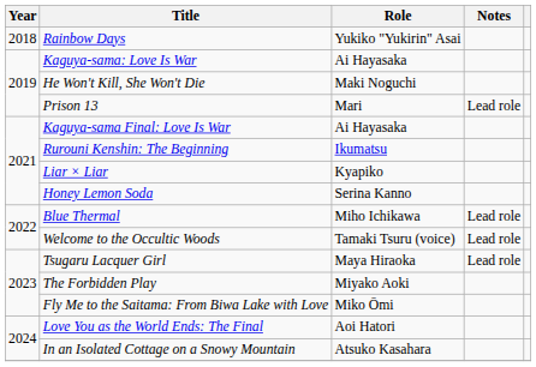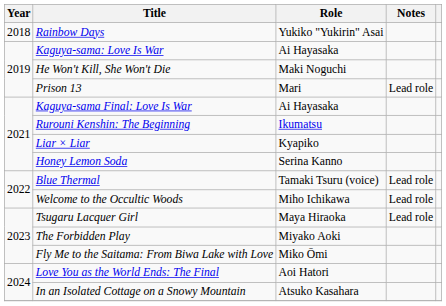Blue Thermal | Role: Miho Ichikawa -> Tamaki Tsuru (voice)
Welcome to the Occultic Woods | Role: Tamaki Tsuru (voice) -> Miho Ichikawa
